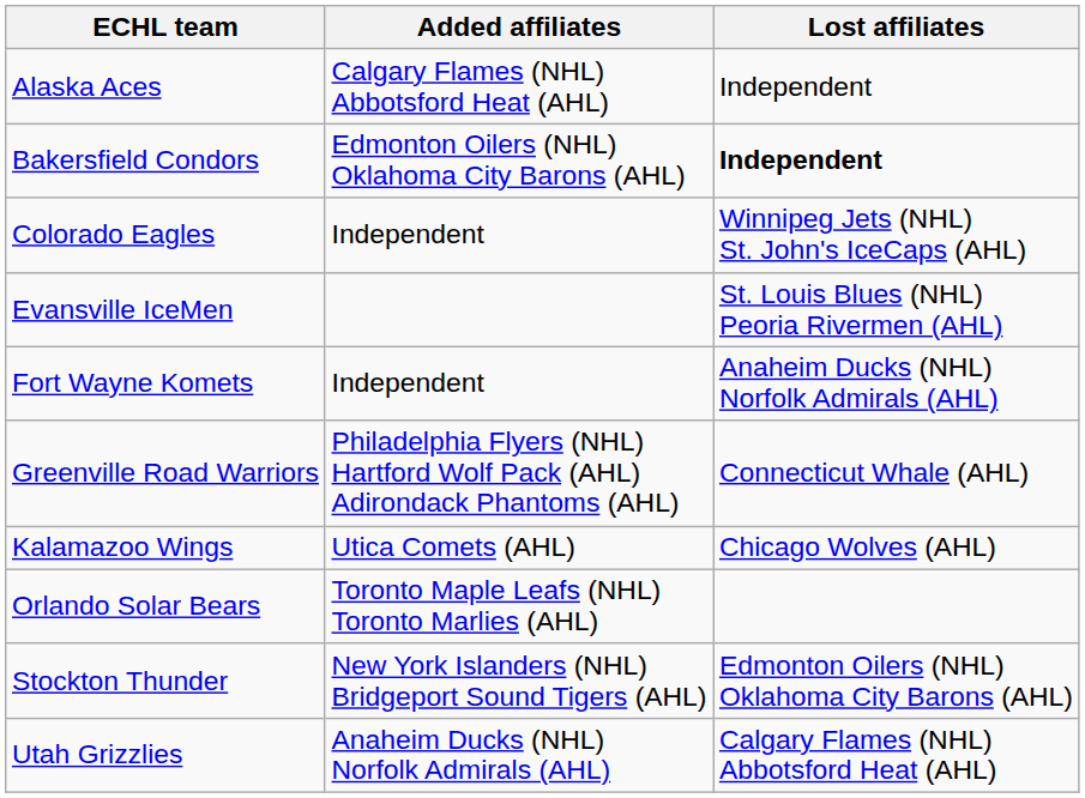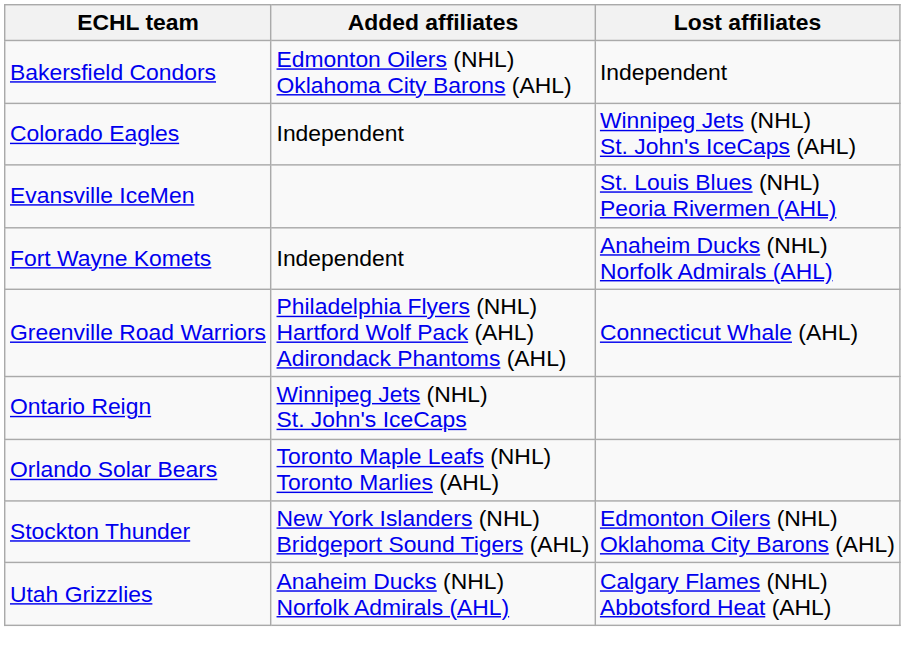- row: Alaska Aces | Calgary Flames (NHL) Abbotsford Heat (AHL) | Independent
Bakersfield Condors | Lost affiliates: bold -> normal
- row: Kalamazoo Wings | Utica Comets (AHL) | Chicago Wolves (AHL)
+ row: Ontario Reign | Winnipeg Jets (NHL) St. John's IceCaps
